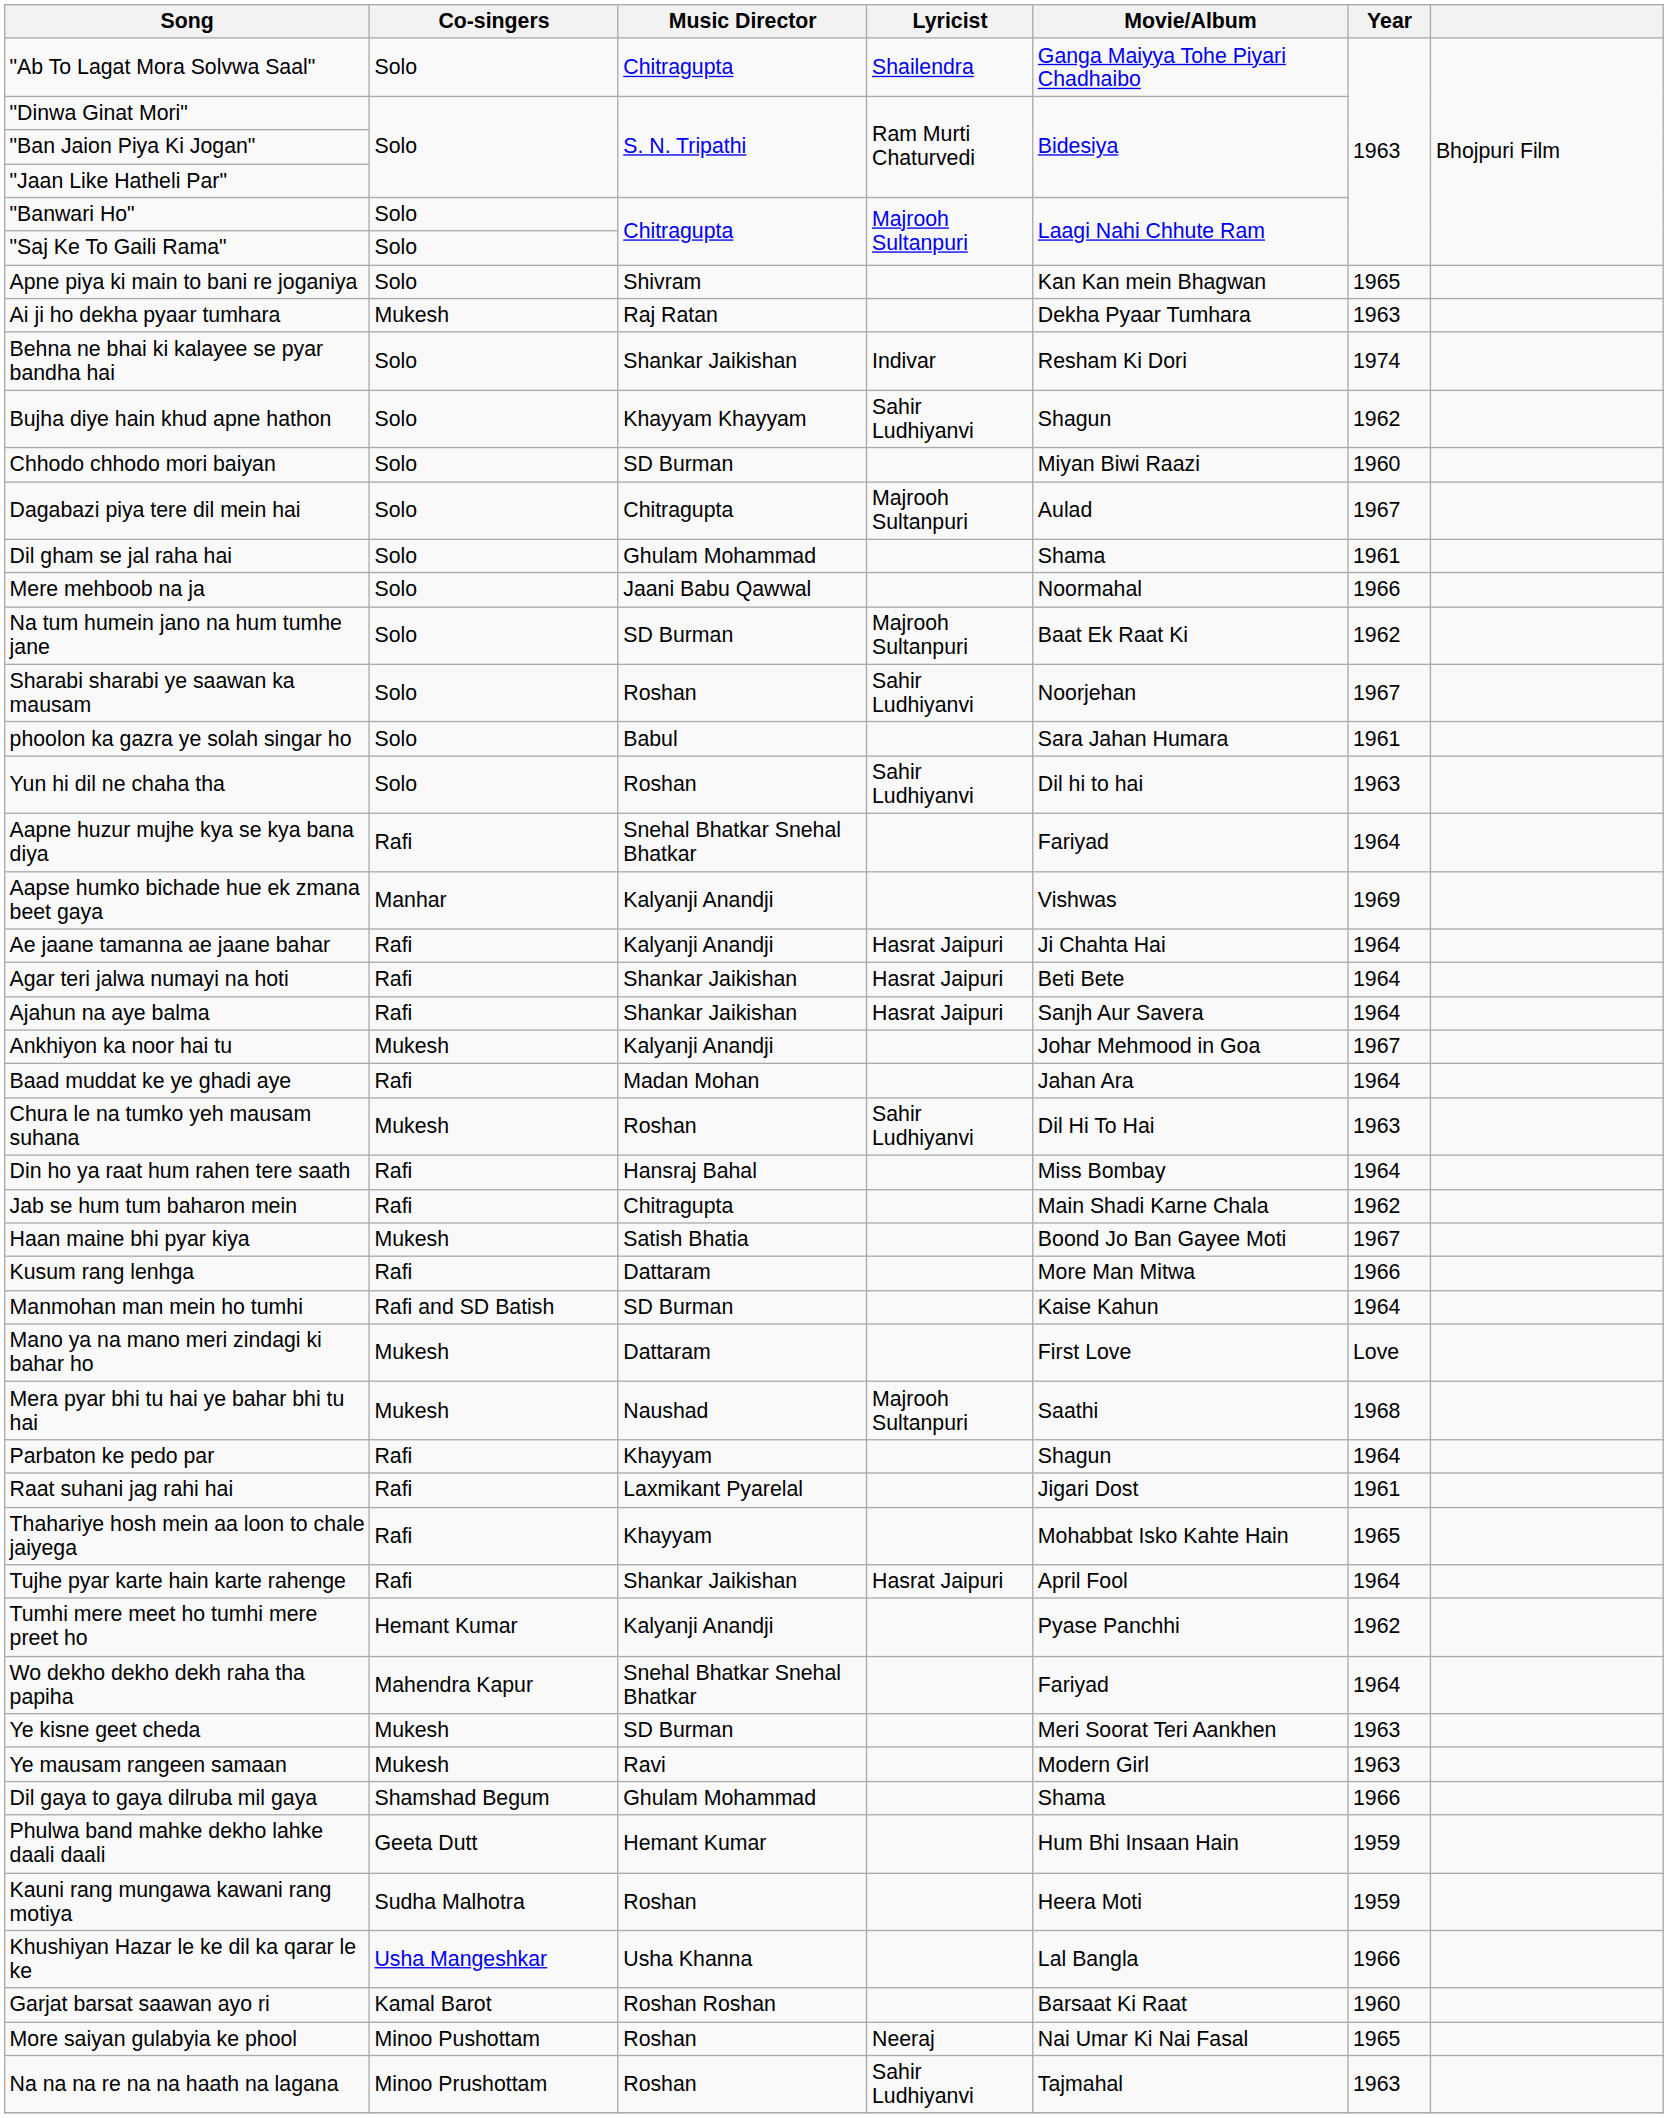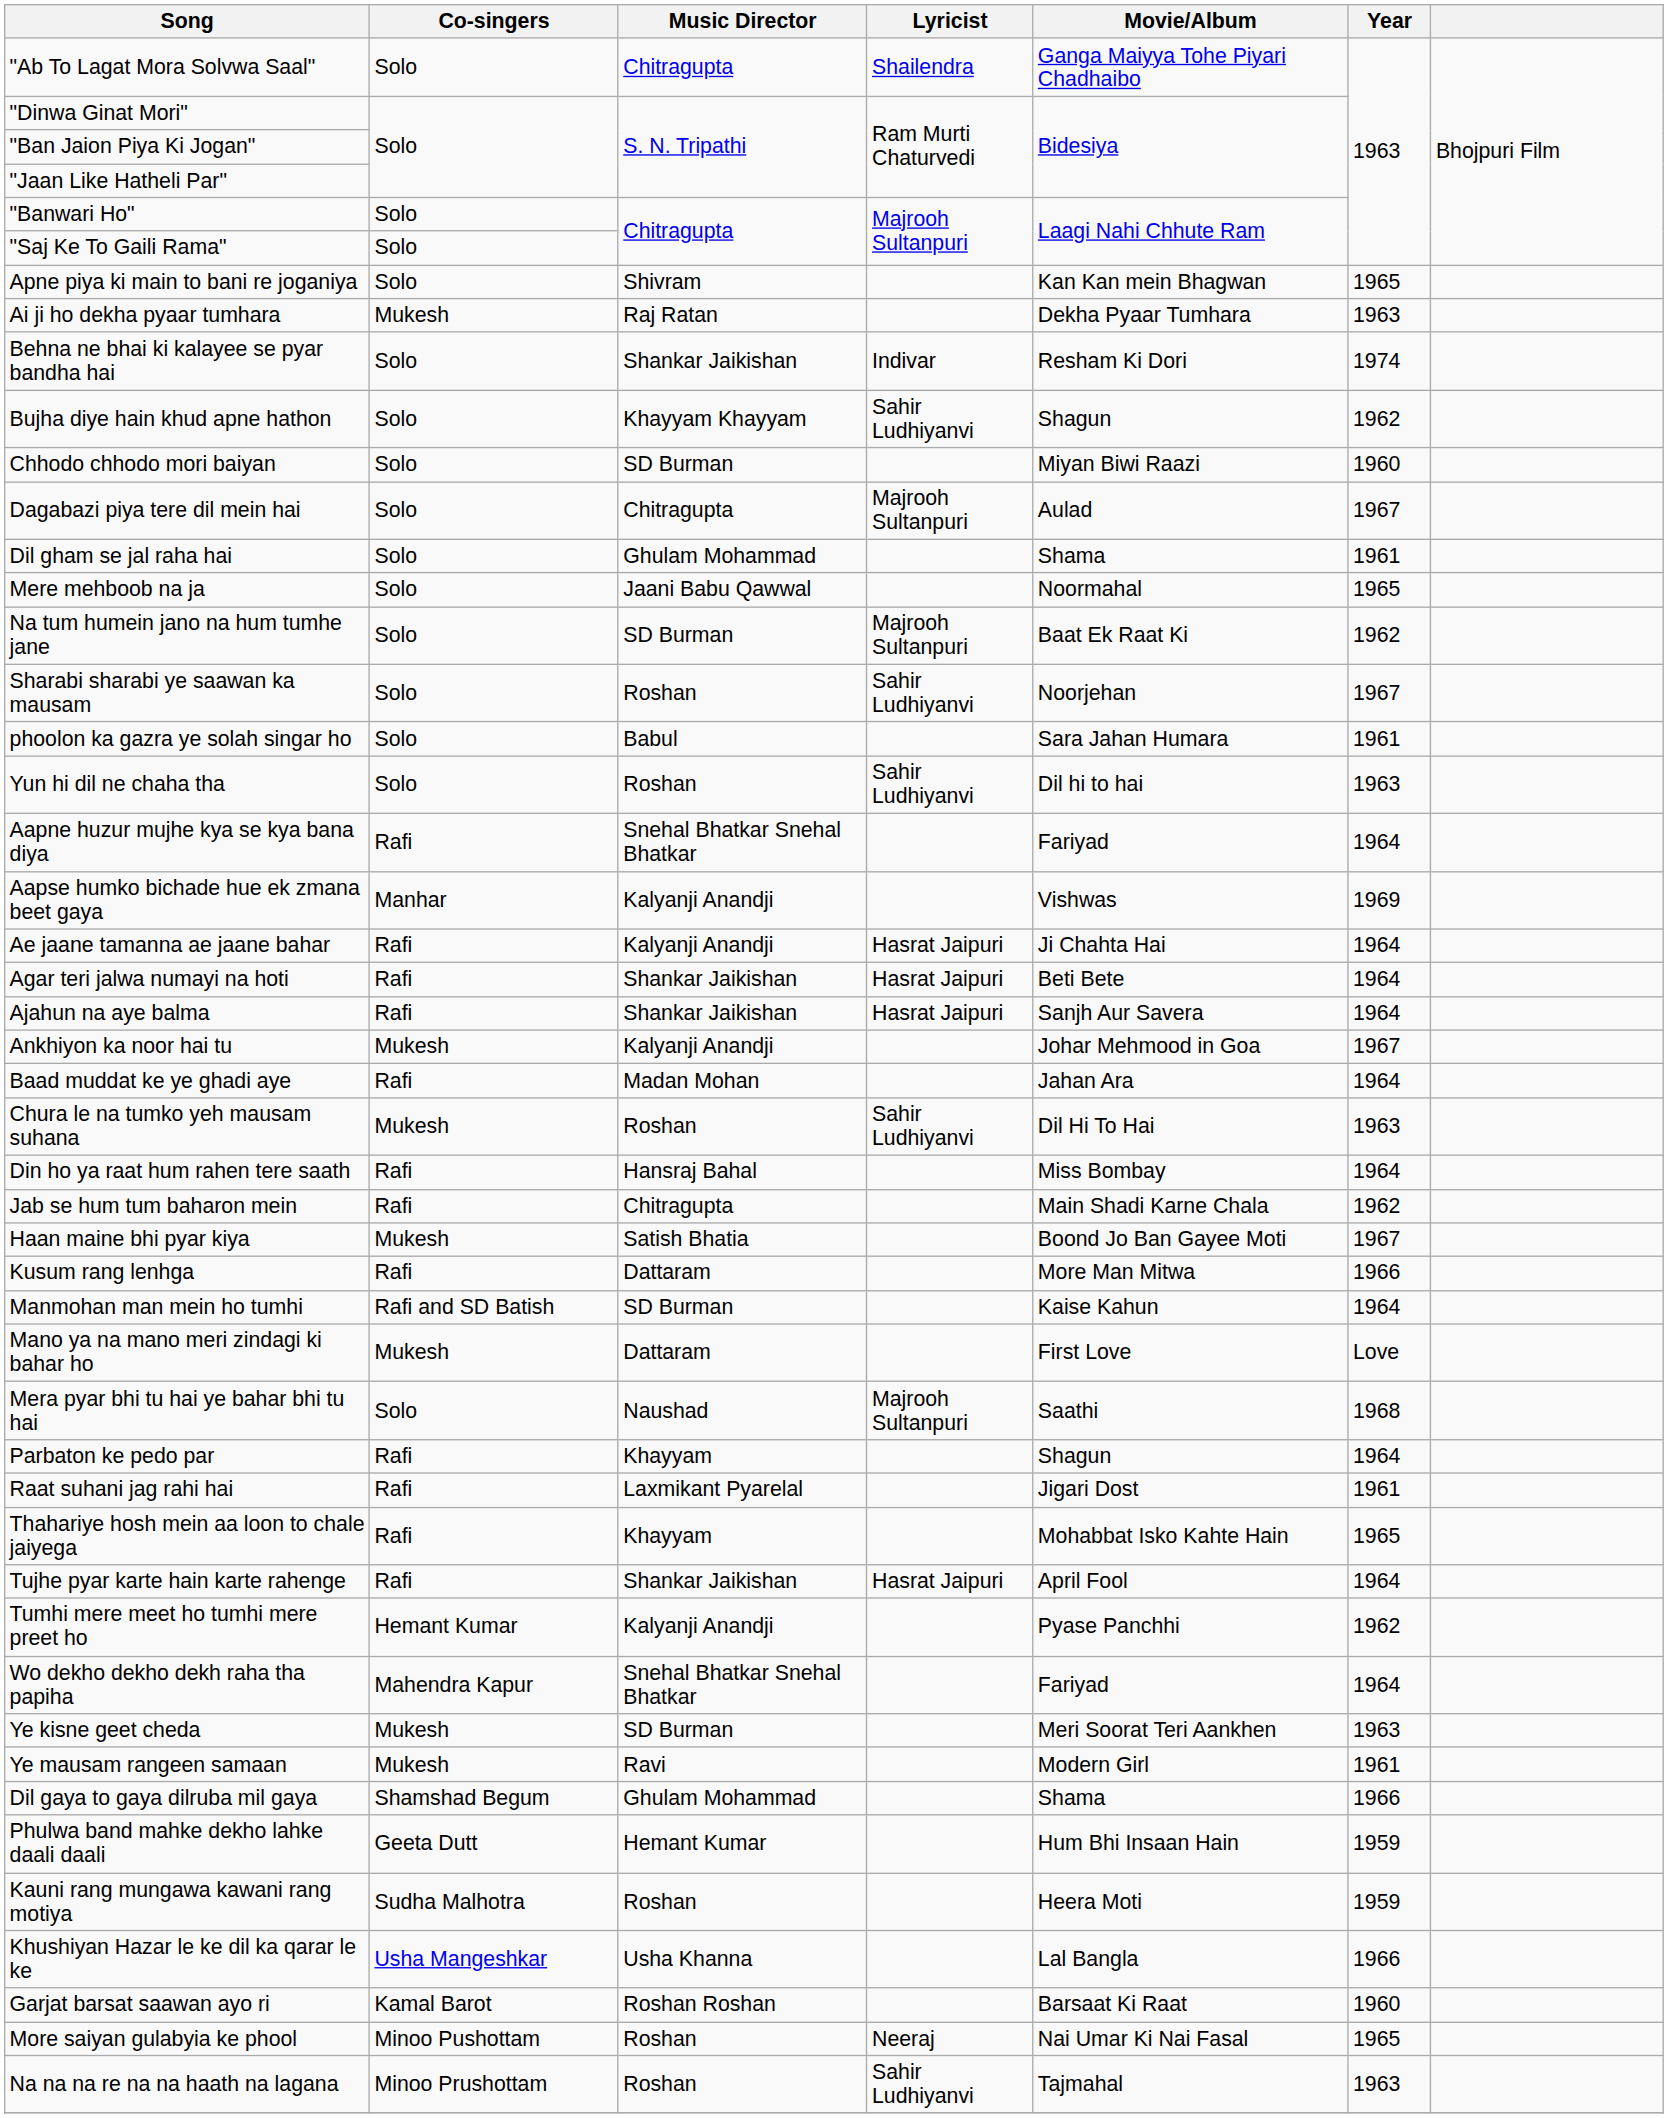Mere mehboob na ja | Year: 1966 -> 1965
Mera pyar bhi tu hai ye bahar bhi tu hai | Co-singers: Mukesh -> Solo
Ye mausam rangeen samaan | Year: 1963 -> 1961
